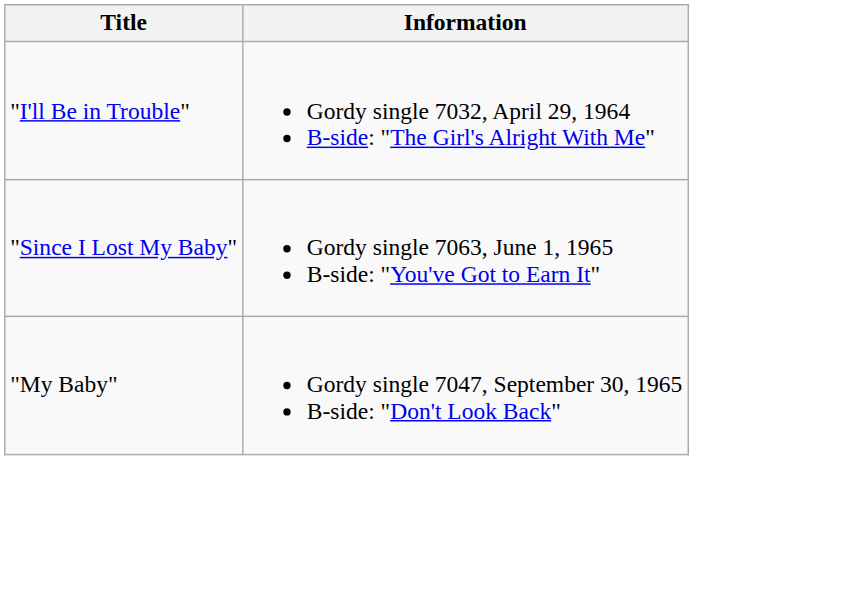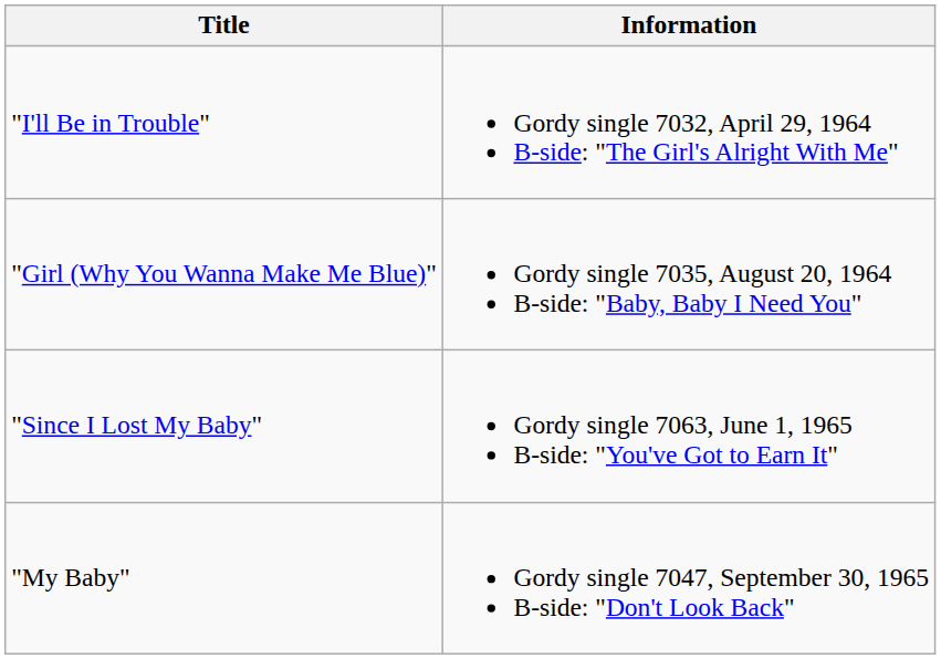+ row: "Girl (Why You Wanna Make Me Blue)" | Gordy single 7035, August 20, 1964 B-side: "Baby, Baby I Need You"
